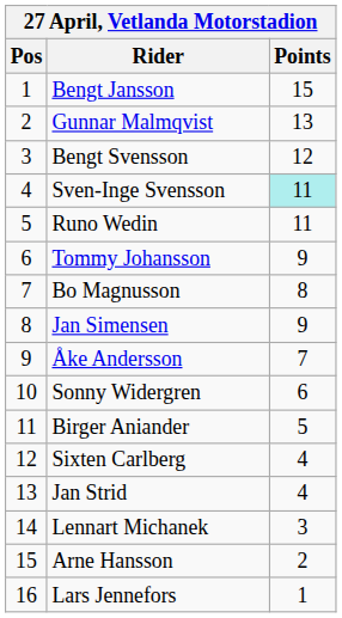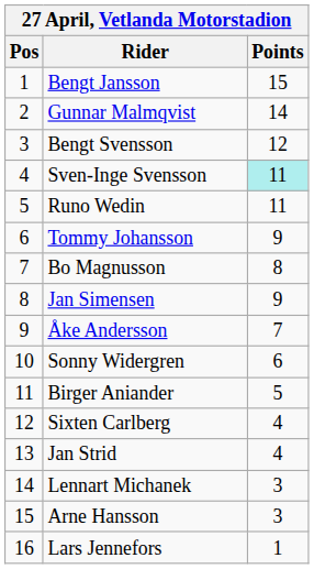Gunnar Malmqvist | Points: 13 -> 14
Arne Hansson | Points: 2 -> 3
